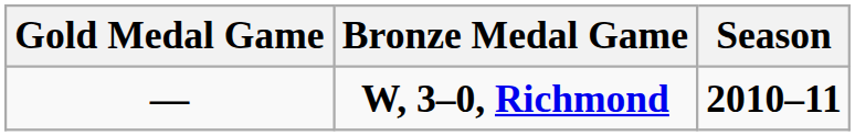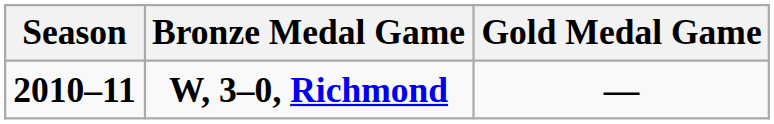columns swapped: Season <-> Gold Medal Game
